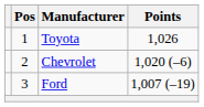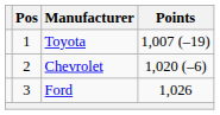Toyota | Points: 1,026 -> 1,007 (–19)
Ford | Points: 1,007 (–19) -> 1,026
